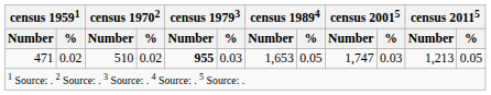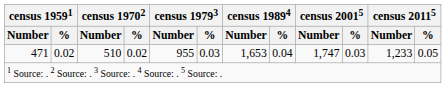471 | census 19793 / Number: bold -> normal
471 | census 19894 / %: 0.05 -> 0.04
471 | census 20115 / Number: 1,213 -> 1,233
